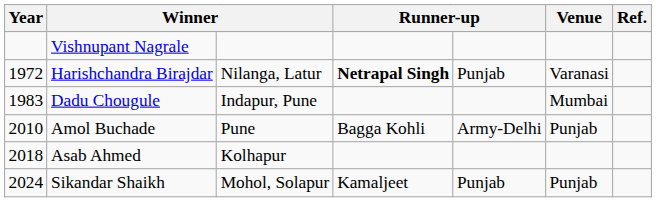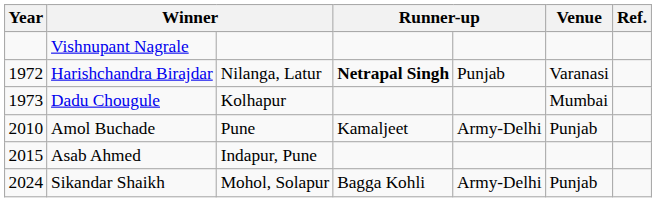Dadu Chougule | Year: 1983 -> 1973
Dadu Chougule | column 3: Indapur, Pune -> Kolhapur
Amol Buchade | column 4: Bagga Kohli -> Kamaljeet
Asab Ahmed | Year: 2018 -> 2015
Asab Ahmed | column 3: Kolhapur -> Indapur, Pune
Sikandar Shaikh | column 4: Kamaljeet -> Bagga Kohli
Sikandar Shaikh | column 5: Punjab -> Army-Delhi
